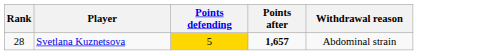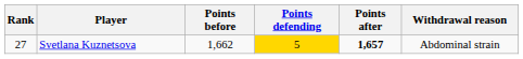+ column: Points before | 1,662
Svetlana Kuznetsova | Rank: 28 -> 27
